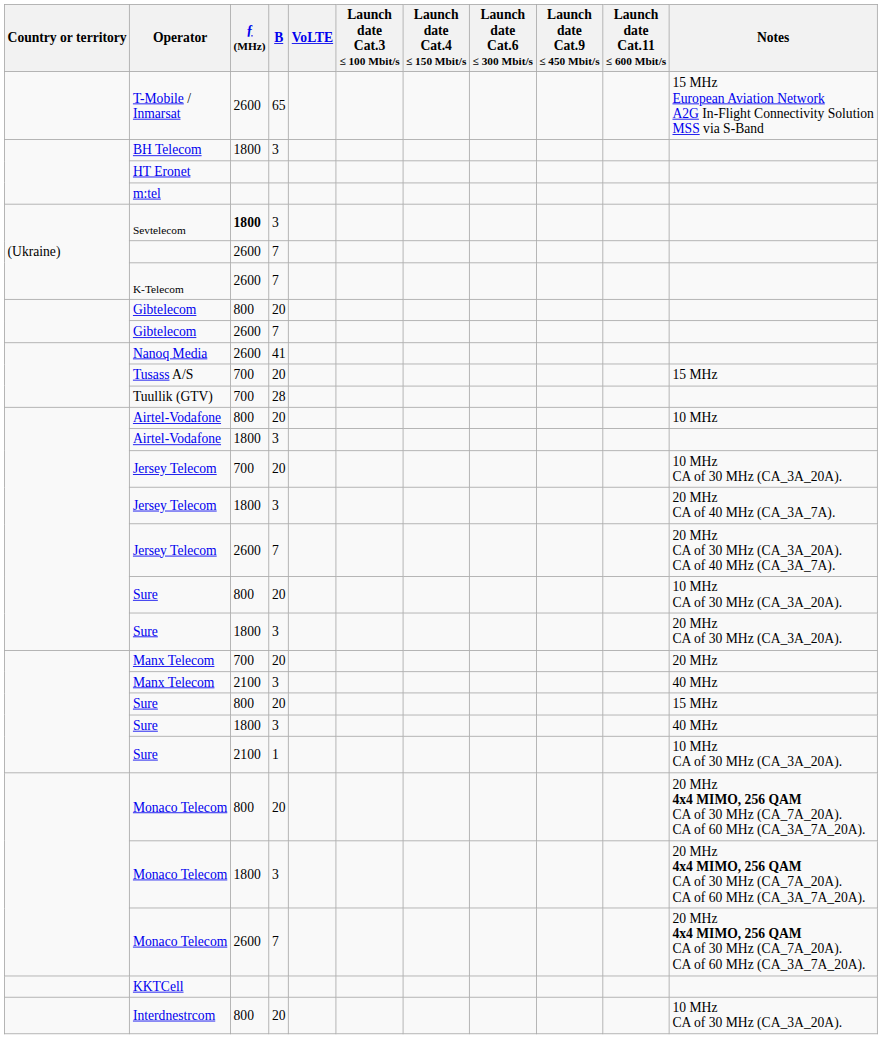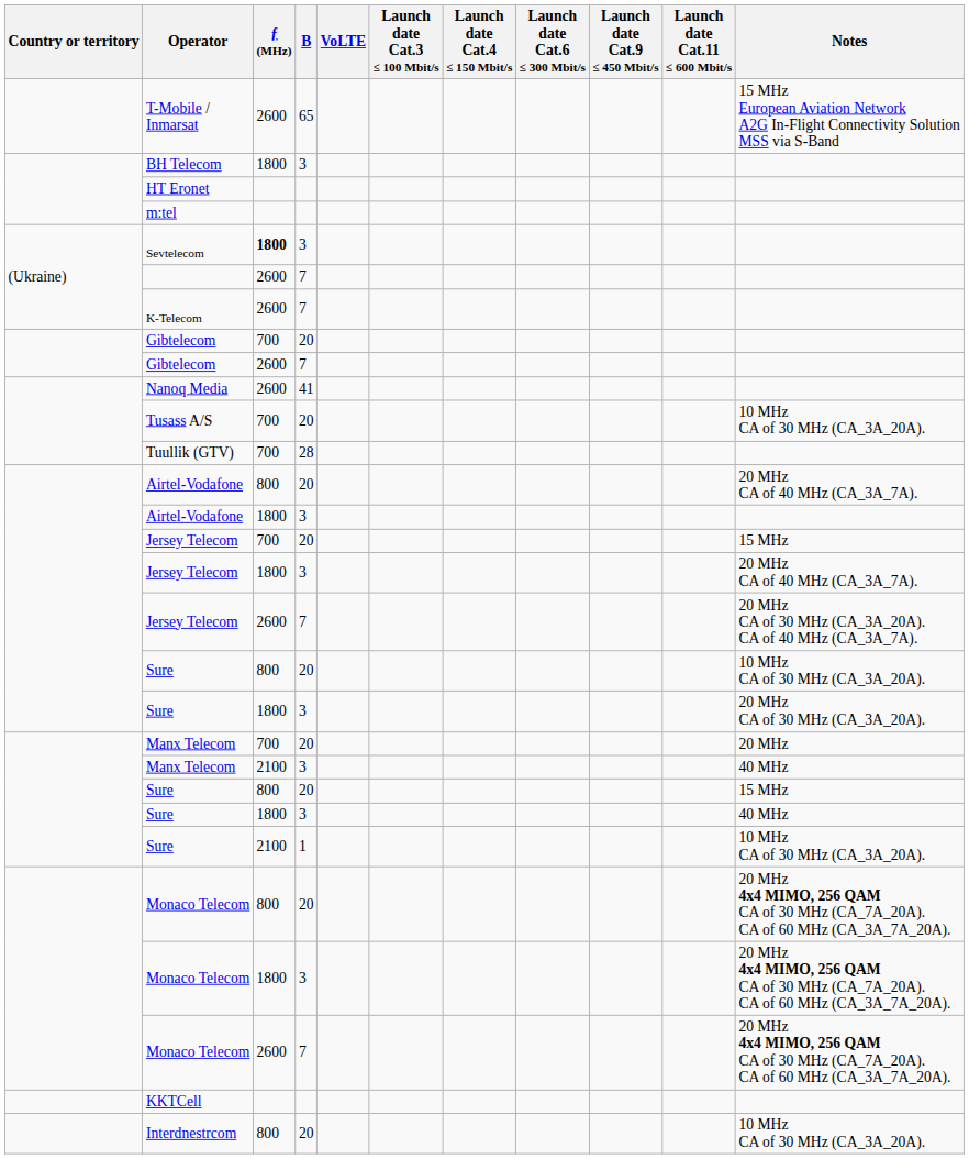Gibtelecom / 20 | ƒ (MHz): 800 -> 700
Tusass A/S | Notes: 15 MHz -> 10 MHz CA of 30 MHz (CA_3A_20A).
Airtel-Vodafone / 20 | Notes: 10 MHz -> 20 MHz CA of 40 MHz (CA_3A_7A).
Jersey Telecom / 20 | Notes: 10 MHz CA of 30 MHz (CA_3A_20A). -> 15 MHz
